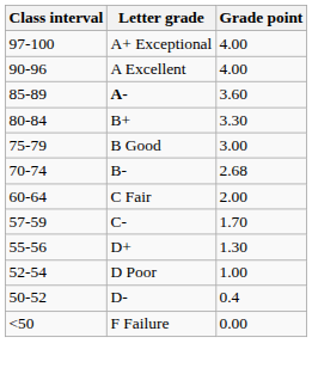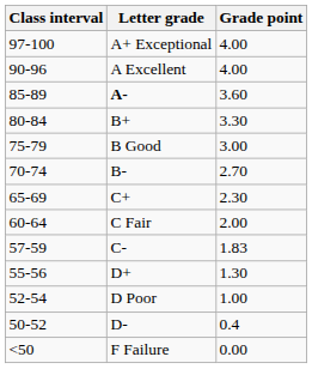70-74 | Grade point: 2.68 -> 2.70
+ row: 65-69 | C+ | 2.30
57-59 | Grade point: 1.70 -> 1.83
